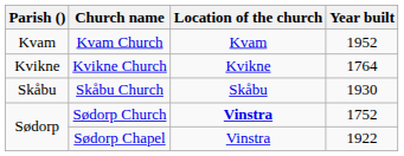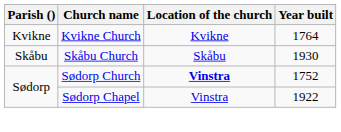- row: Kvam | Kvam Church | Kvam | 1952
